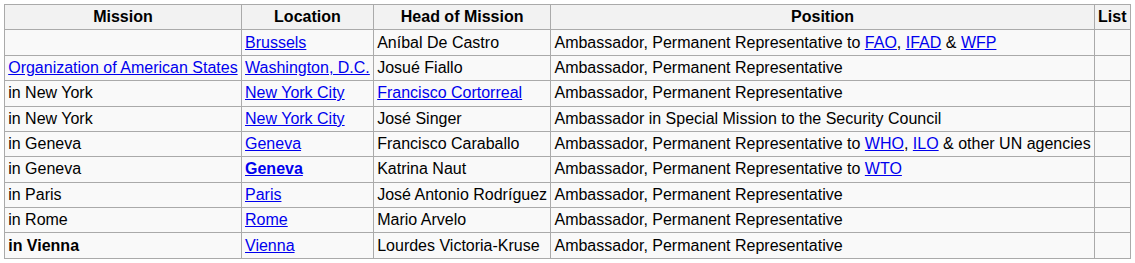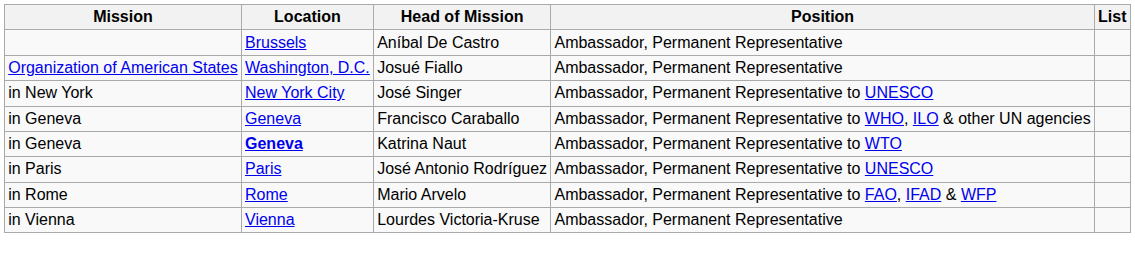Aníbal De Castro | Position: Ambassador, Permanent Representative to FAO, IFAD & WFP -> Ambassador, Permanent Representative
- row: in New York | New York City | Francisco Cortorreal | Ambassador, Permanent Representative
José Singer | Position: Ambassador in Special Mission to the Security Council -> Ambassador, Permanent Representative to UNESCO
José Antonio Rodríguez | Position: Ambassador, Permanent Representative -> Ambassador, Permanent Representative to UNESCO
Mario Arvelo | Position: Ambassador, Permanent Representative -> Ambassador, Permanent Representative to FAO, IFAD & WFP
Lourdes Victoria-Kruse | Mission: bold -> normal
